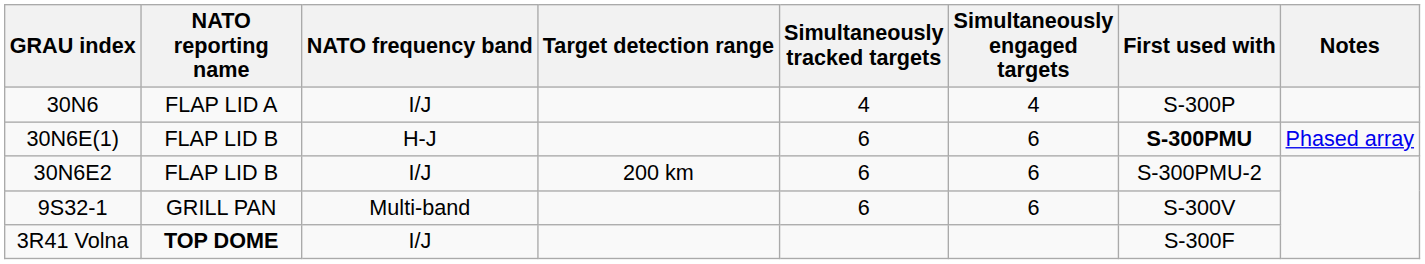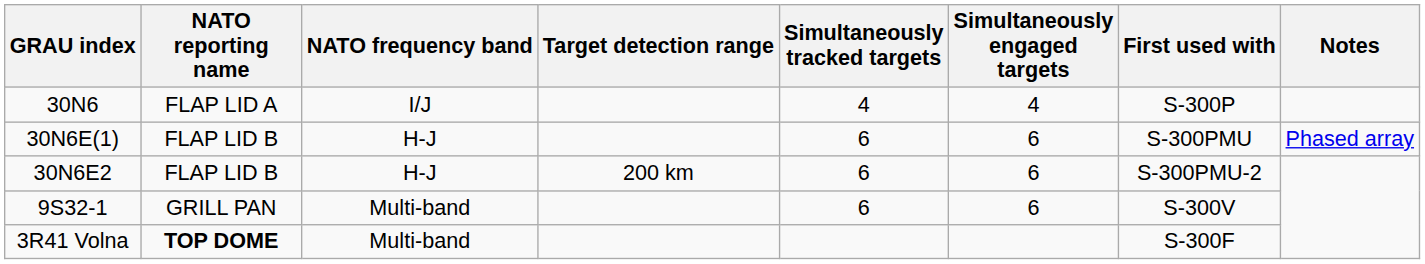30N6E(1) | First used with: bold -> normal
30N6E2 | NATO frequency band: I/J -> H-J
3R41 Volna | NATO frequency band: I/J -> Multi-band
